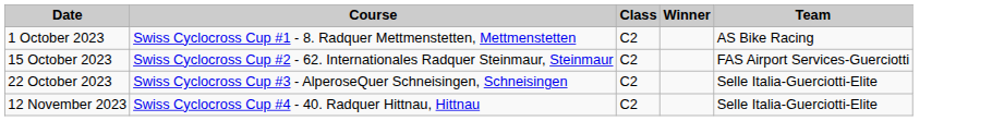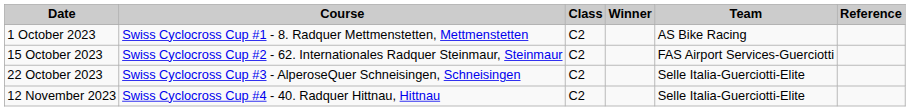+ column: Reference
